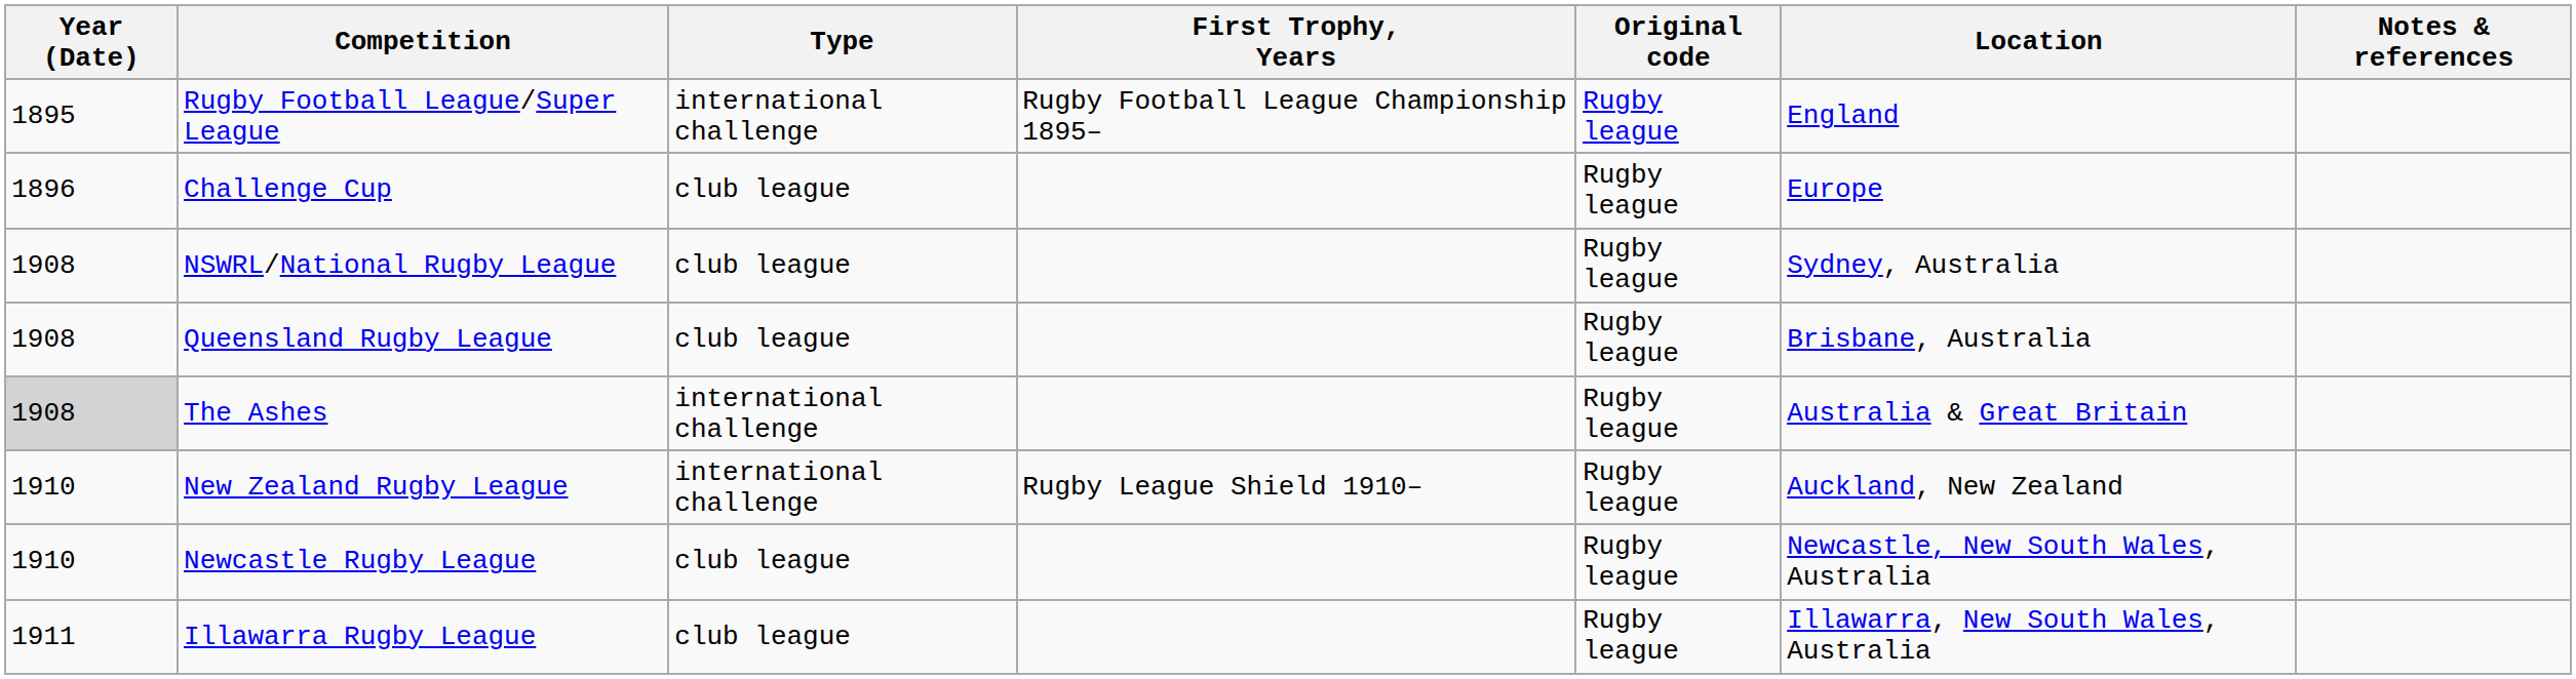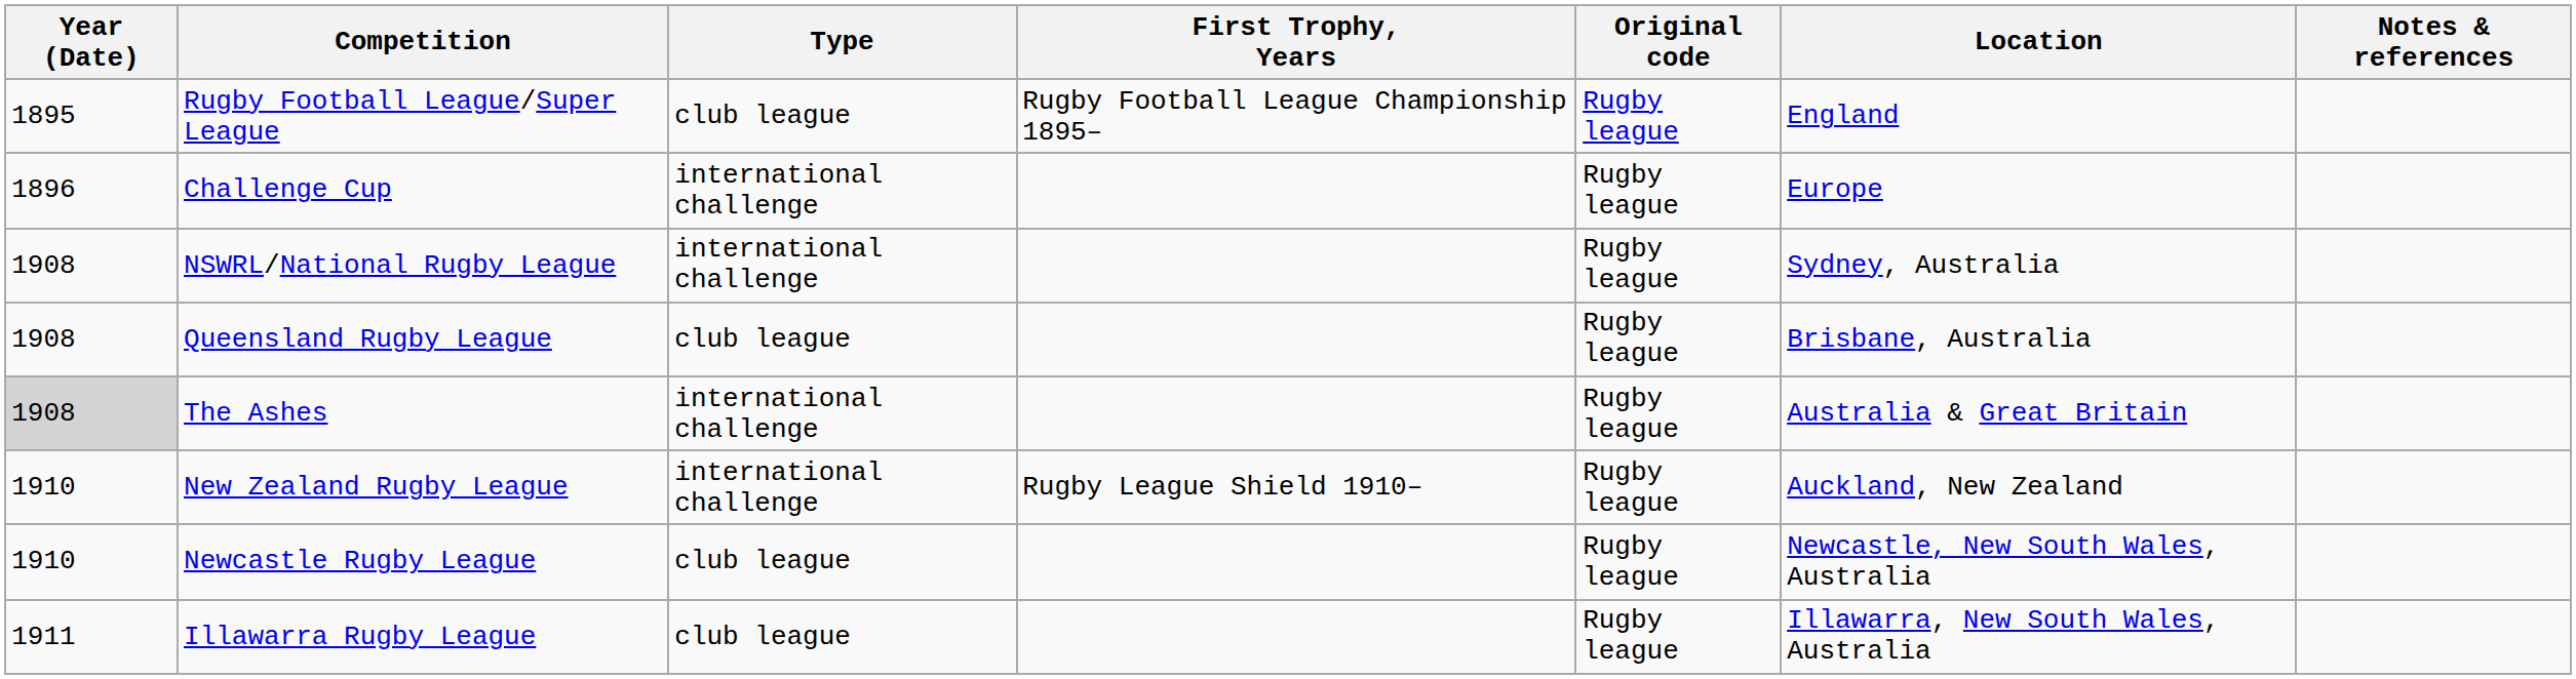Rugby Football League/Super League | Type: international challenge -> club league
Challenge Cup | Type: club league -> international challenge
NSWRL/National Rugby League | Type: club league -> international challenge
